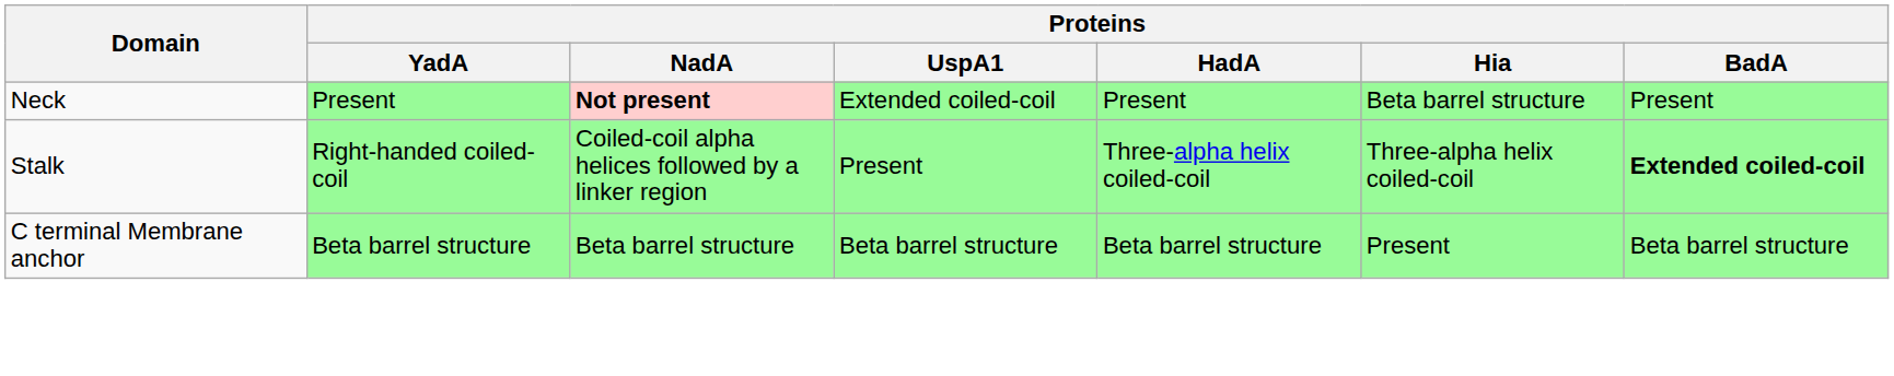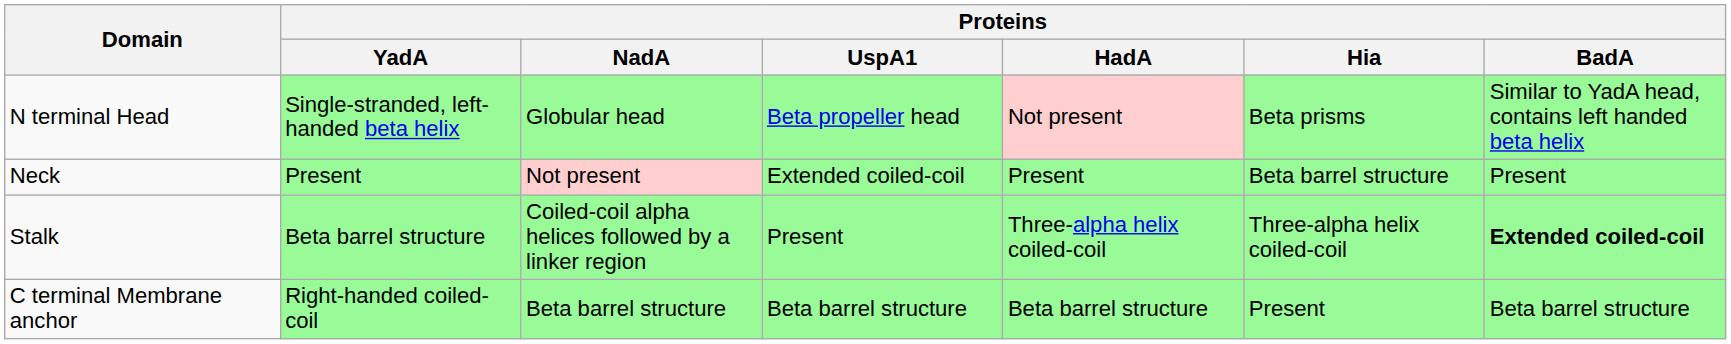+ row: N terminal Head | Single-stranded, left-handed beta helix | Globular head | Beta propeller head | Not present | Beta prisms | Similar to YadA head, contains left handed beta helix
Neck | Proteins / NadA: bold -> normal
Stalk | Proteins / YadA: Right-handed coiled-coil -> Beta barrel structure
C terminal Membrane anchor | Proteins / YadA: Beta barrel structure -> Right-handed coiled-coil
